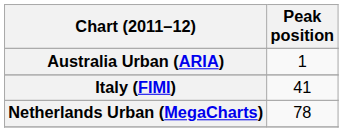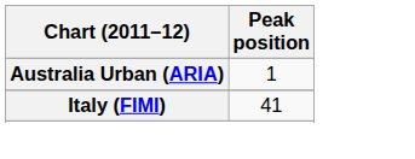- row: Netherlands Urban (MegaCharts) | 78
